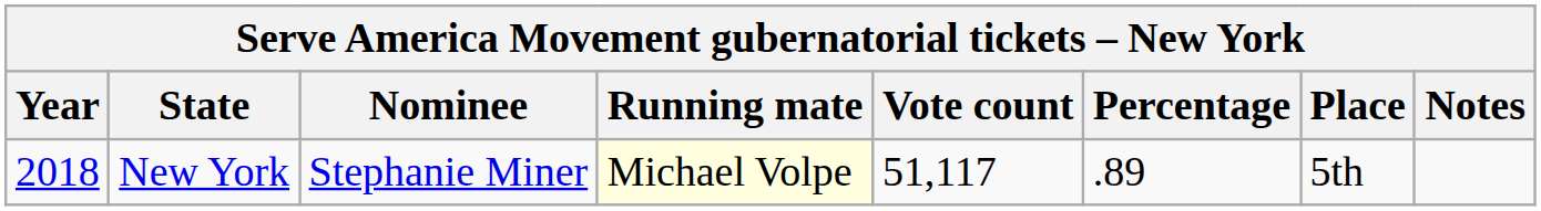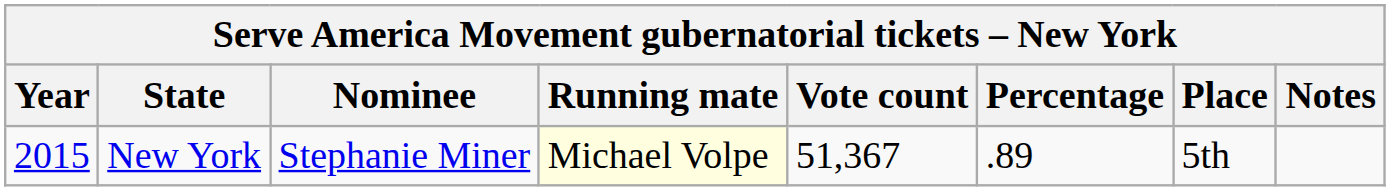New York | Year: 2018 -> 2015
New York | Vote count: 51,117 -> 51,367
